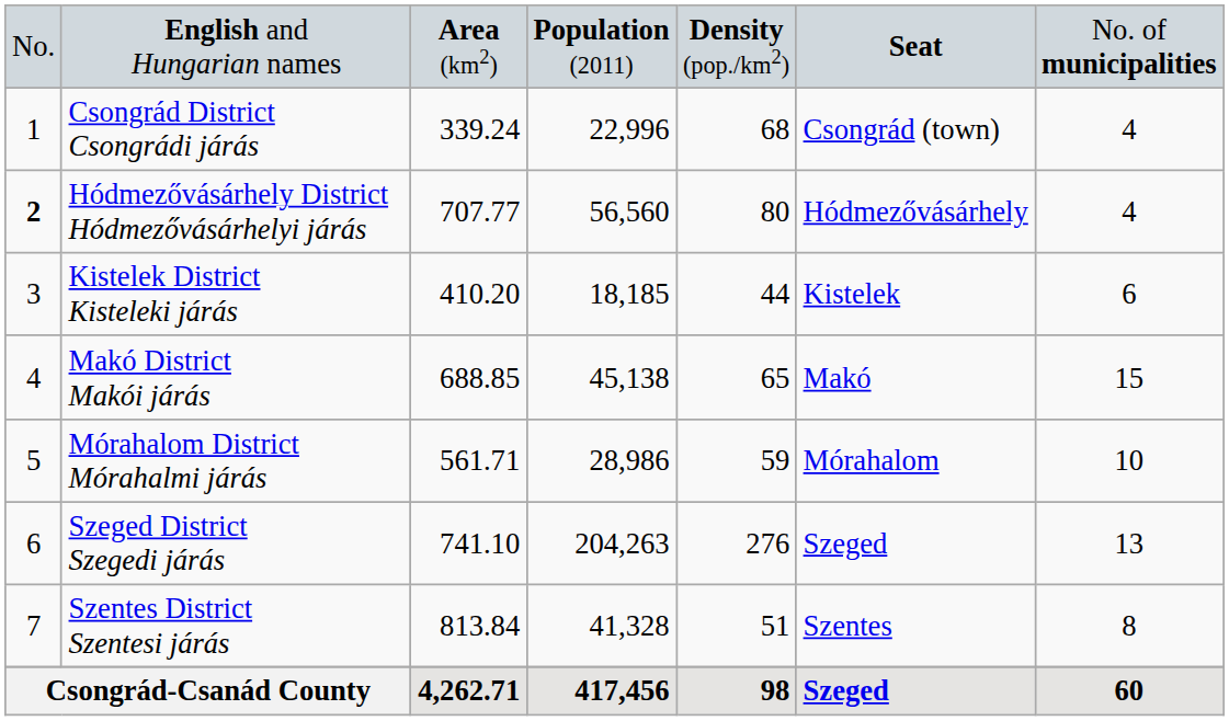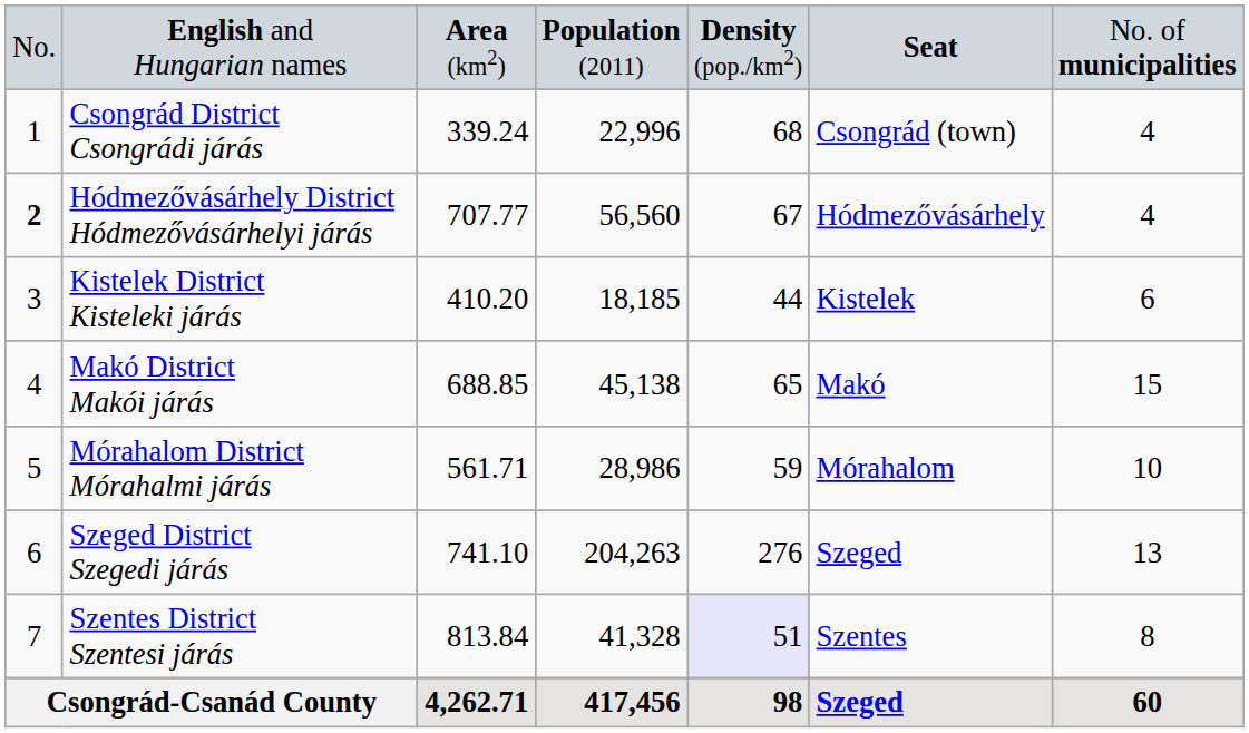Hódmezővásárhely District Hódmezővásárhelyi járás | column 5: 80 -> 67
Szentes District Szentesi járás | column 5: no background -> lavender background
